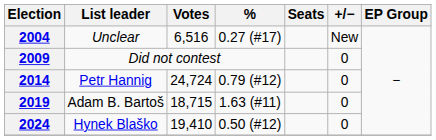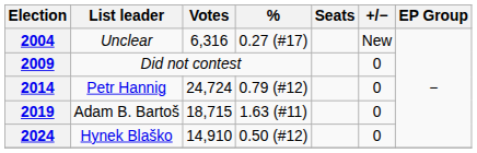2004 | Votes: 6,516 -> 6,316
2024 | Votes: 19,410 -> 14,910
